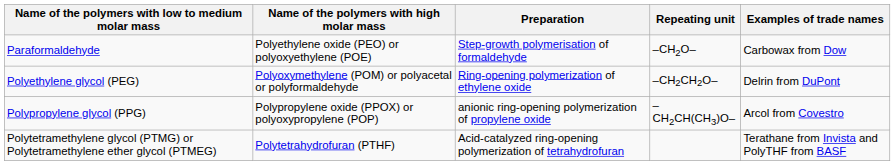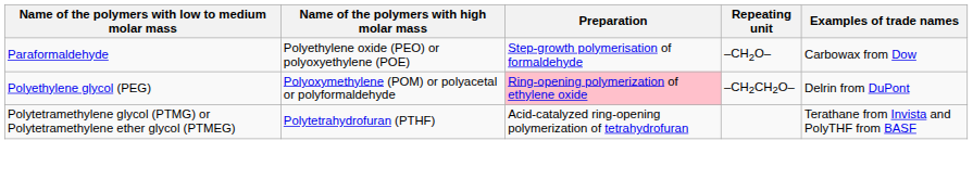Polyethylene glycol (PEG) | Preparation: no background -> pink background
- row: Polypropylene glycol (PPG) | Polypropylene oxide (PPOX) or polyoxypropylene (POP) | anionic ring-opening polymerization of propylene oxide | –CH2CH(CH3)O– | Arcol from Covestro
